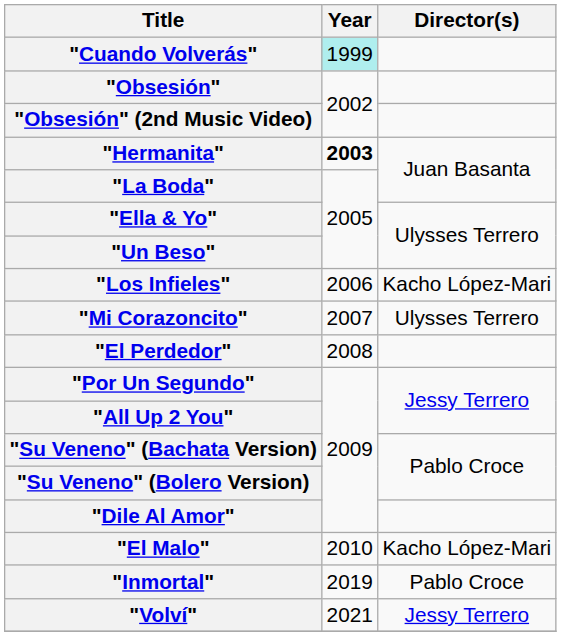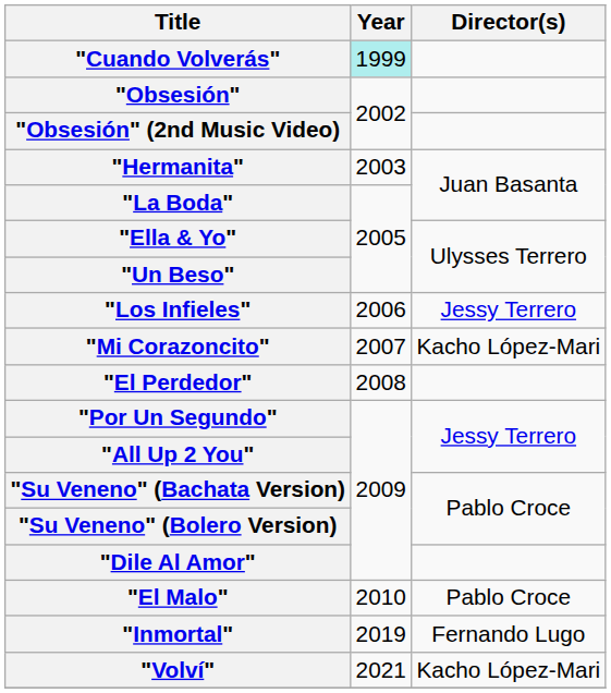"Hermanita" | Year: bold -> normal
"Los Infieles" | Director(s): Kacho López-Mari -> Jessy Terrero
"Mi Corazoncito" | Director(s): Ulysses Terrero -> Kacho López-Mari
"El Malo" | Director(s): Kacho López-Mari -> Pablo Croce
"Inmortal" | Director(s): Pablo Croce -> Fernando Lugo
"Volví" | Director(s): Jessy Terrero -> Kacho López-Mari
